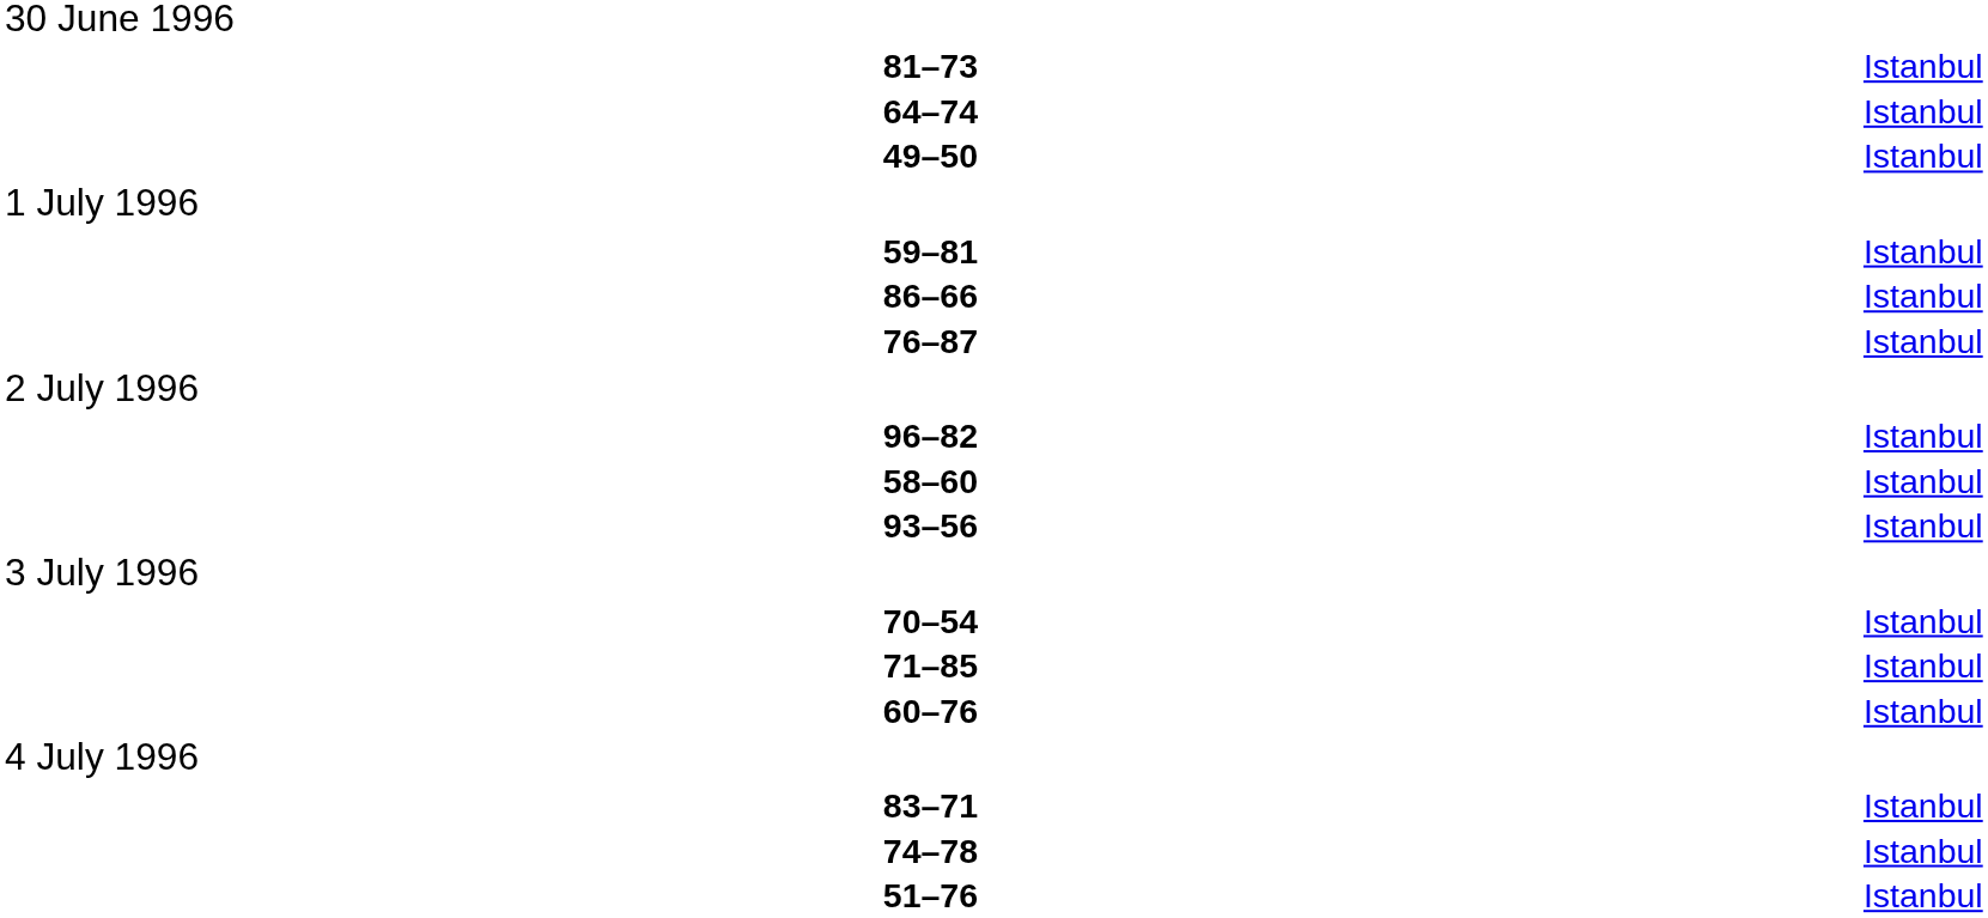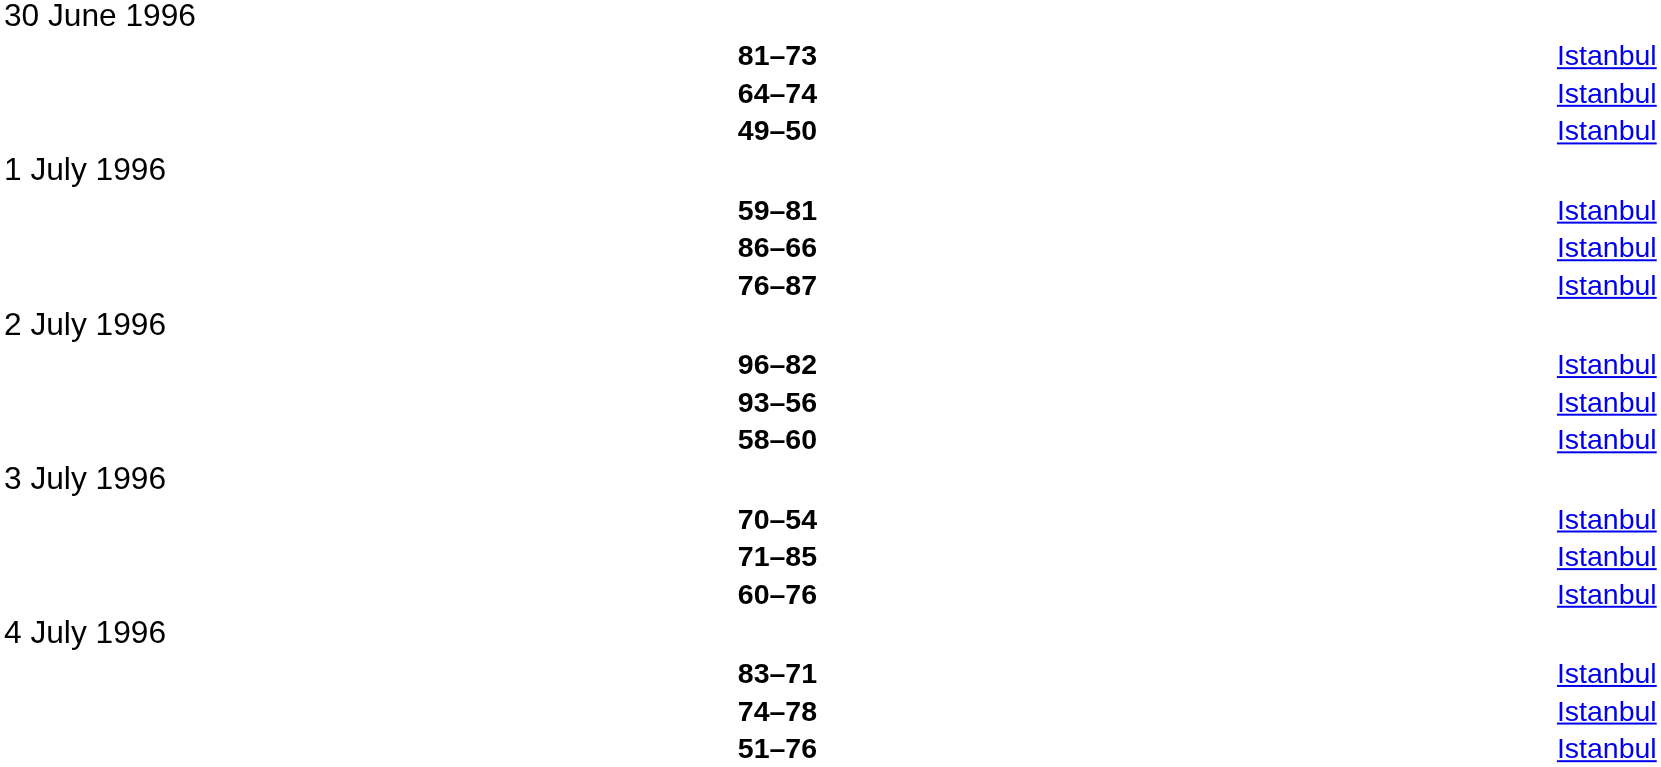rows swapped: 93–56 <-> 58–60
